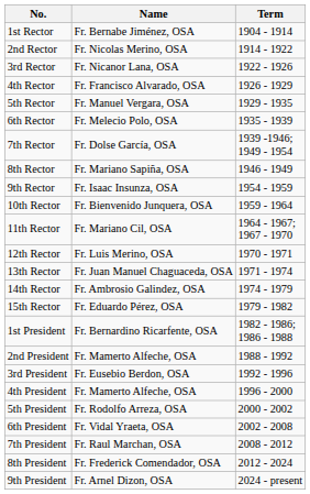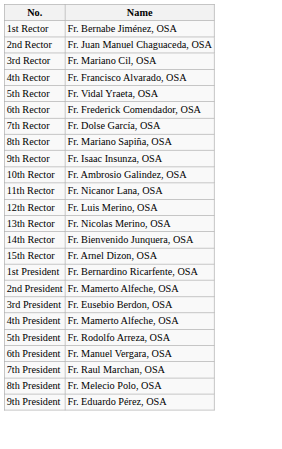- column: Term | 1904 - 1914 | 1914 - 1922 | 1922 - 1926 | 1926 - 1929 | 1929 - 1935 | 1935 - 1939 | 1939 -1946; 1949 - 1954 | 1946 - 1949 | 1954 - 1959 | 1959 - 1964 | 1964 - 1967; 1967 - 1970 | 1970 - 1971 | 1971 - 1974 | 1974 - 1979 | 1979 - 1982 | 1982 - 1986; 1986 - 1988 | 1988 - 1992 | 1992 - 1996 | 1996 - 2000 | 2000 - 2002 | 2002 - 2008 | 2008 - 2012 | 2012 - 2024 | 2024 - present
2nd Rector | Name: Fr. Nicolas Merino, OSA -> Fr. Juan Manuel Chaguaceda, OSA
3rd Rector | Name: Fr. Nicanor Lana, OSA -> Fr. Mariano Cil, OSA
5th Rector | Name: Fr. Manuel Vergara, OSA -> Fr. Vidal Yraeta, OSA
6th Rector | Name: Fr. Melecio Polo, OSA -> Fr. Frederick Comendador, OSA
10th Rector | Name: Fr. Bienvenido Junquera, OSA -> Fr. Ambrosio Galindez, OSA
11th Rector | Name: Fr. Mariano Cil, OSA -> Fr. Nicanor Lana, OSA
13th Rector | Name: Fr. Juan Manuel Chaguaceda, OSA -> Fr. Nicolas Merino, OSA
14th Rector | Name: Fr. Ambrosio Galindez, OSA -> Fr. Bienvenido Junquera, OSA
15th Rector | Name: Fr. Eduardo Pérez, OSA -> Fr. Arnel Dizon, OSA
6th President | Name: Fr. Vidal Yraeta, OSA -> Fr. Manuel Vergara, OSA
8th President | Name: Fr. Frederick Comendador, OSA -> Fr. Melecio Polo, OSA
9th President | Name: Fr. Arnel Dizon, OSA -> Fr. Eduardo Pérez, OSA
